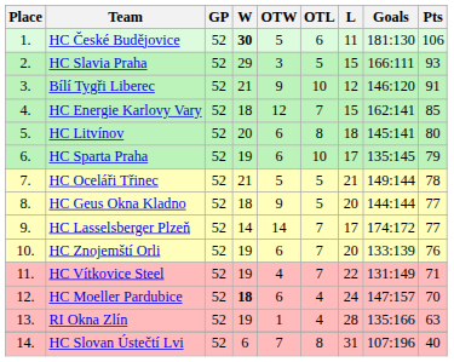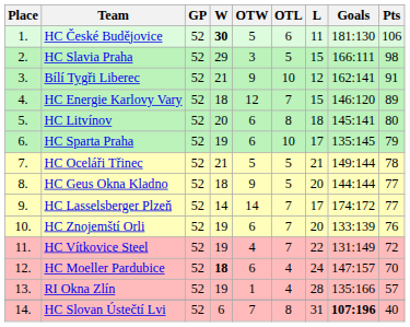HC Slavia Praha | Pts: 93 -> 98
Bílí Tygři Liberec | Goals: 146:120 -> 162:141
HC Energie Karlovy Vary | Goals: 162:141 -> 146:120
HC Energie Karlovy Vary | Pts: 85 -> 89
HC Vítkovice Steel | Pts: 71 -> 72
RI Okna Zlín | Pts: 63 -> 57
HC Slovan Ústečtí Lvi | Goals: normal -> bold
